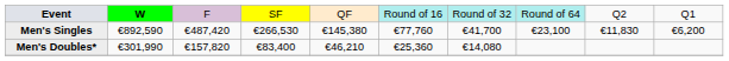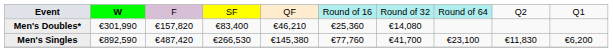rows swapped: Men's Singles <-> Men's Doubles*
